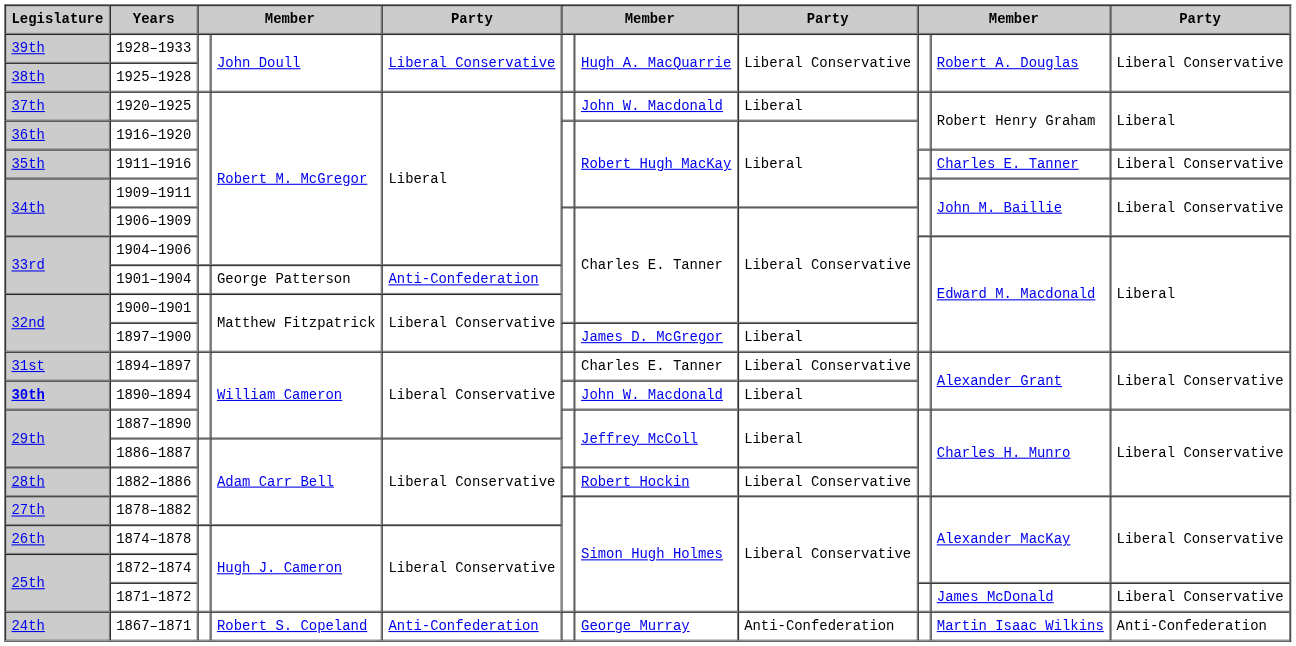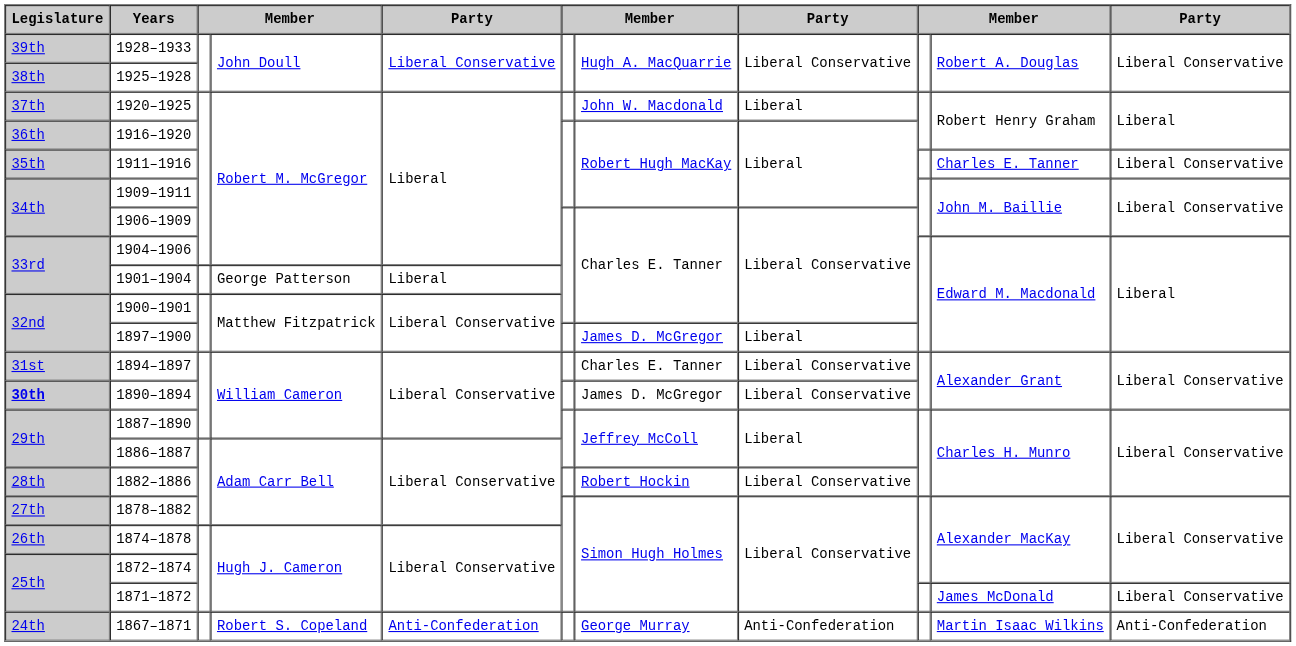1901–1904 | column 5: Anti-Confederation -> Liberal
1890–1894 | column 7: John W. Macdonald -> James D. McGregor
1890–1894 | column 8: Liberal -> Liberal Conservative
